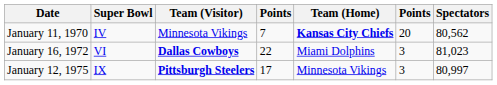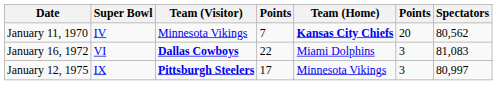January 16, 1972 | Spectators: 81,023 -> 81,083
